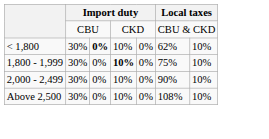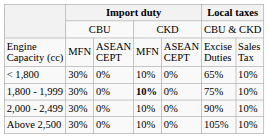+ row: Engine Capacity (cc) | MFN | ASEAN CEPT | MFN | ASEAN CEPT | Excise Duties | Sales Tax
< 1,800 | column 3: bold -> normal
< 1,800 | column 6: 62% -> 65%
Above 2,500 | column 6: 108% -> 105%
